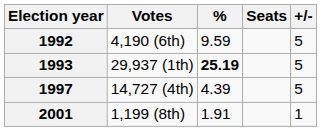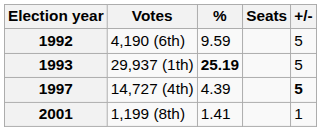1997 | +/-: normal -> bold
2001 | %: 1.91 -> 1.41
